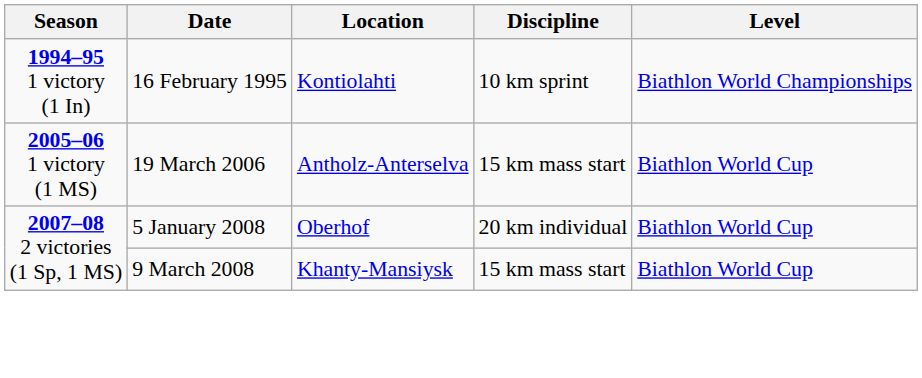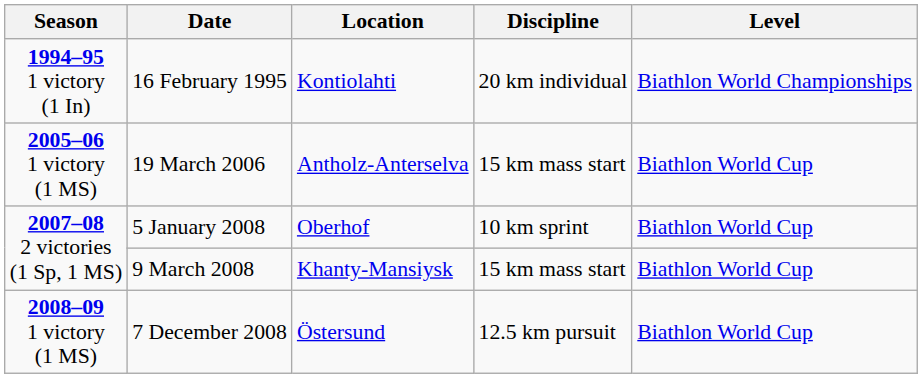16 February 1995 | Discipline: 10 km sprint -> 20 km individual
5 January 2008 | Discipline: 20 km individual -> 10 km sprint
+ row: 2008–09 1 victory (1 MS) | 7 December 2008 | Östersund | 12.5 km pursuit | Biathlon World Cup
